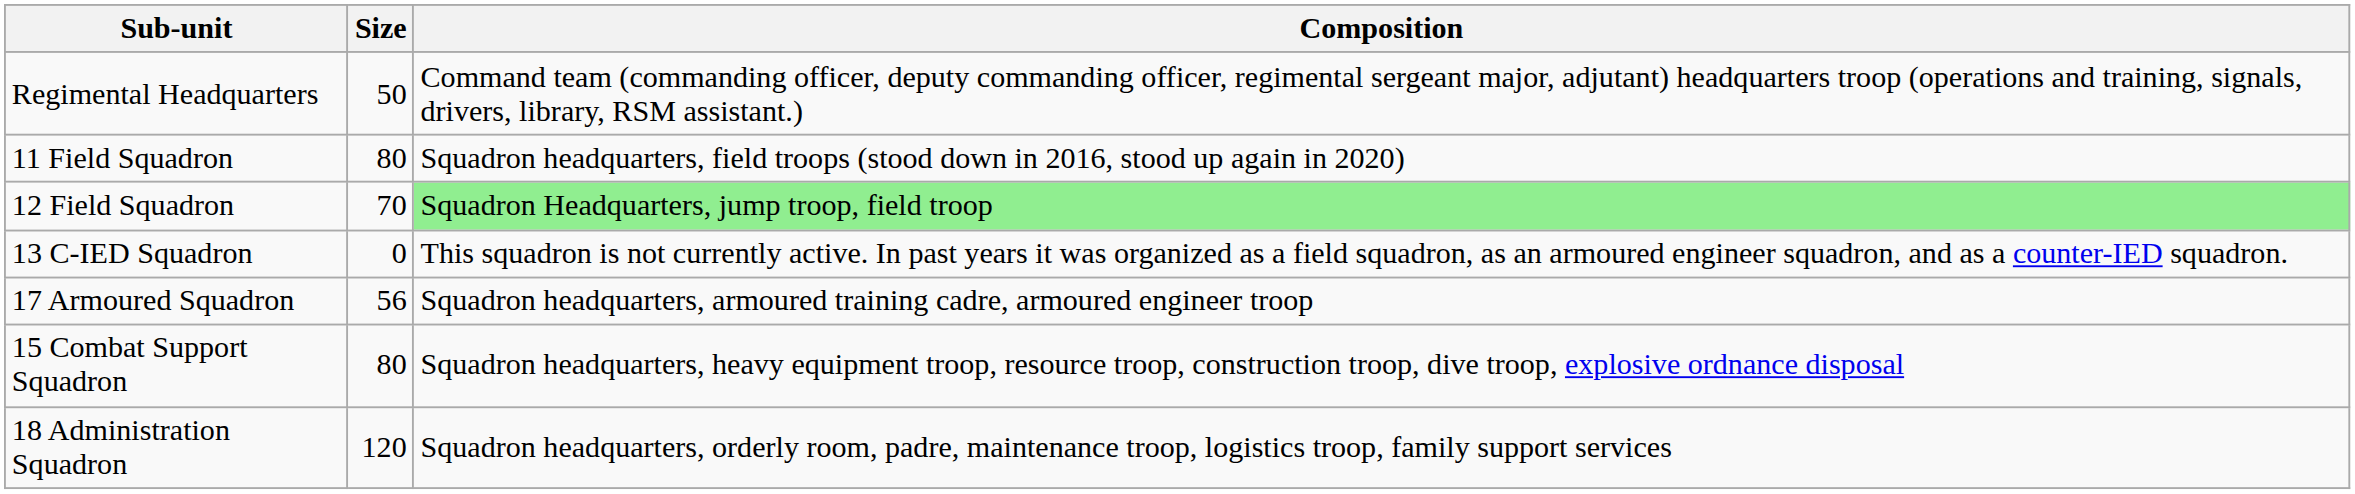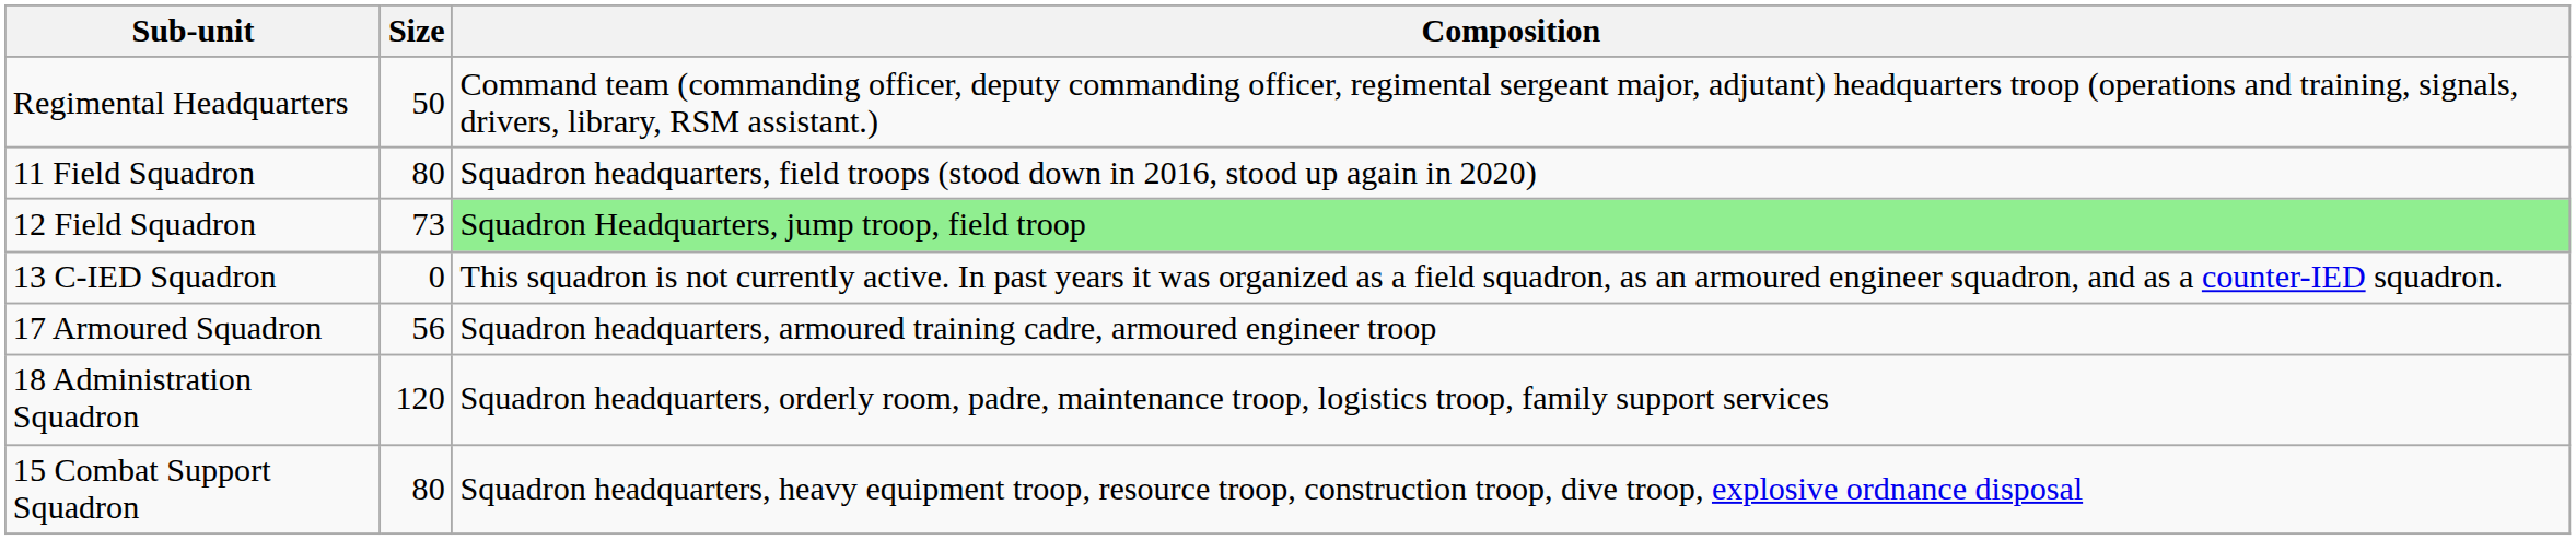12 Field Squadron | Size: 70 -> 73
rows swapped: 15 Combat Support Squadron <-> 18 Administration Squadron
